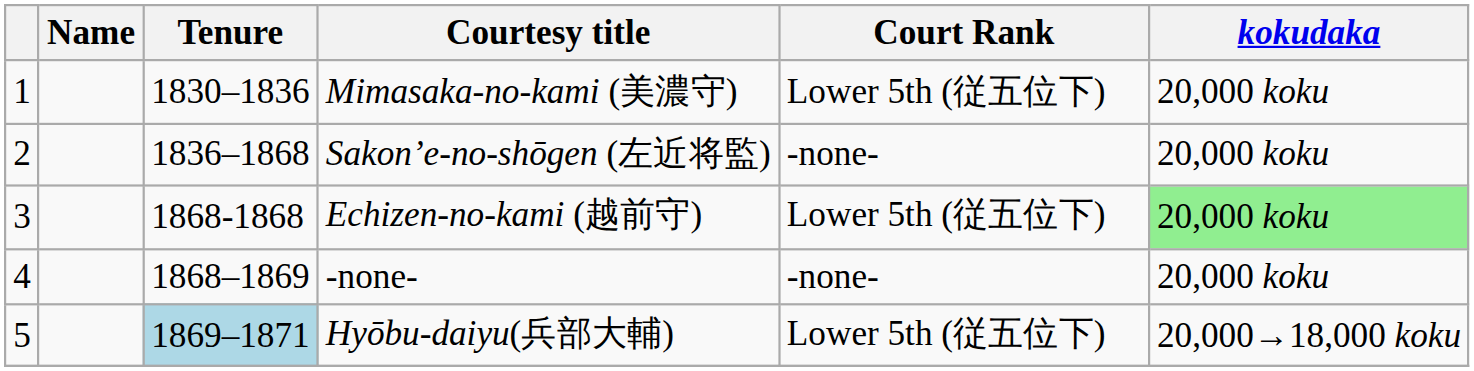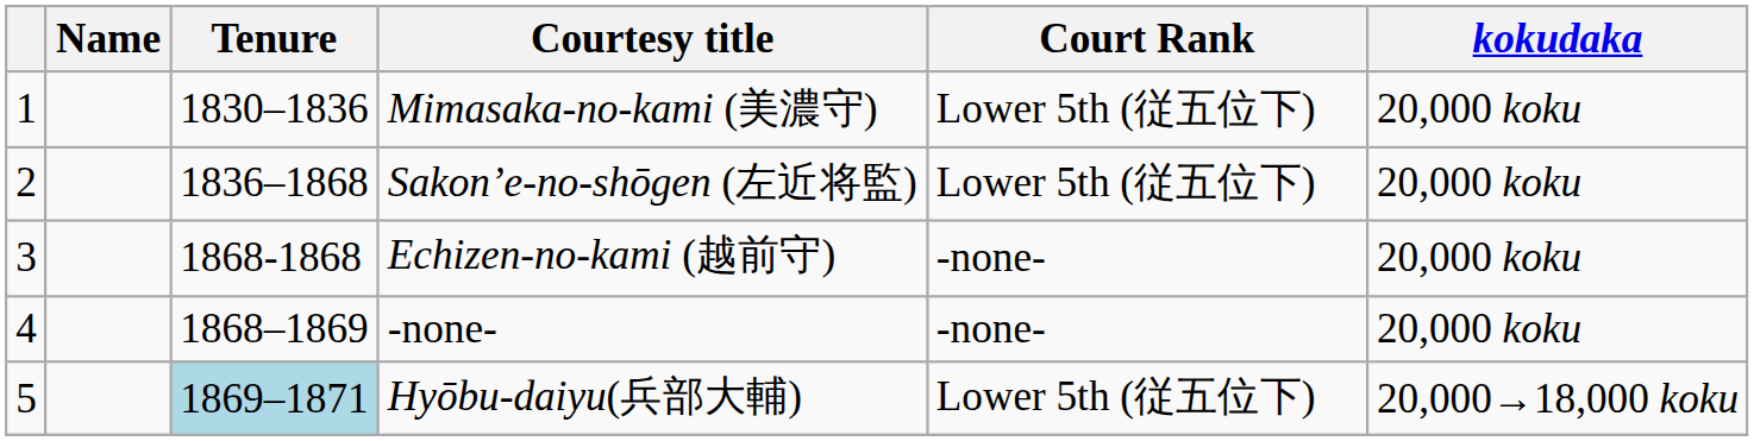Sakon’e-no-shōgen (左近将監) | Court Rank: -none- -> Lower 5th (従五位下)
Echizen-no-kami (越前守) | Court Rank: Lower 5th (従五位下) -> -none-
Echizen-no-kami (越前守) | kokudaka: lightgreen background -> no background
